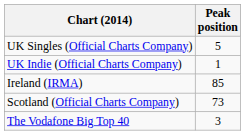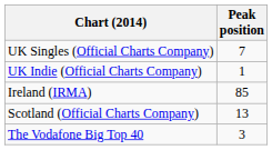UK Singles (Official Charts Company) | Peak position: 5 -> 7
Scotland (Official Charts Company) | Peak position: 73 -> 13
